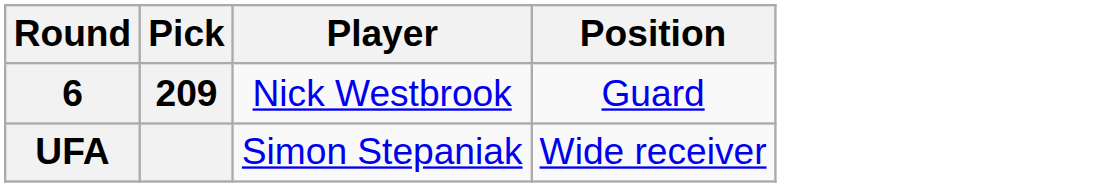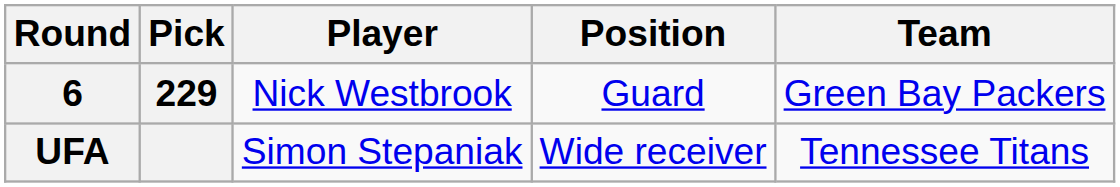+ column: Team | Green Bay Packers | Tennessee Titans
6 | Pick: 209 -> 229
